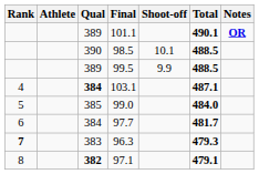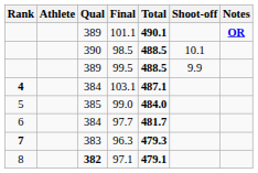columns swapped: Total <-> Shoot-off
103.1 | Rank: normal -> bold
103.1 | Qual: bold -> normal
